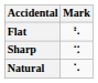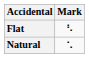- row: Sharp | ⠩
